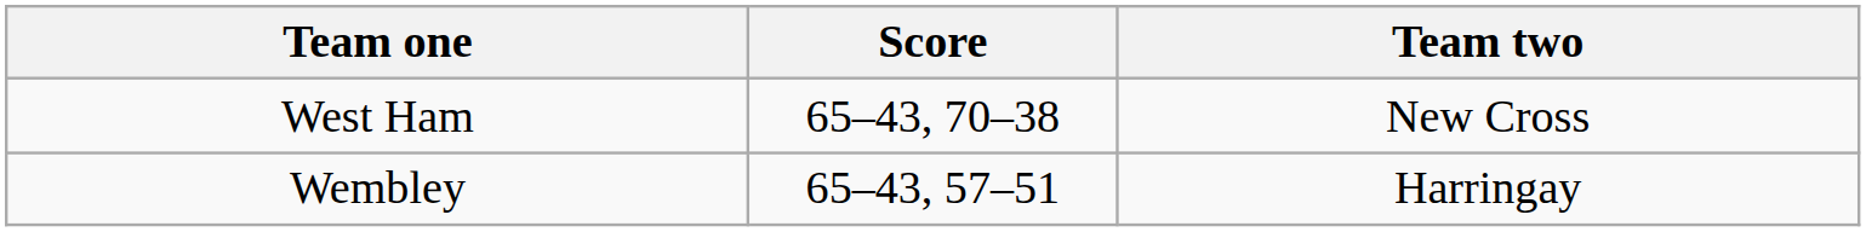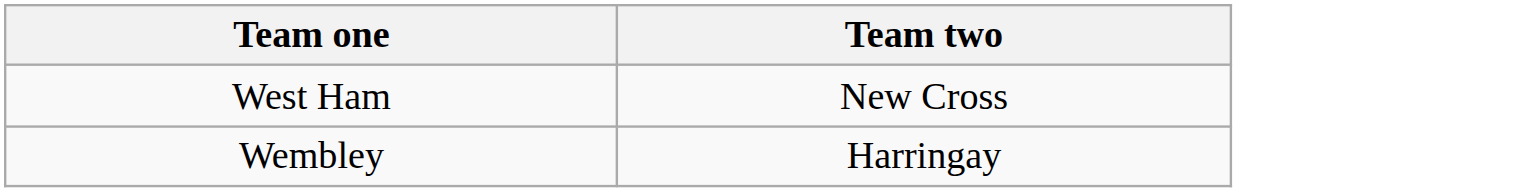- column: Score | 65–43, 70–38 | 65–43, 57–51
